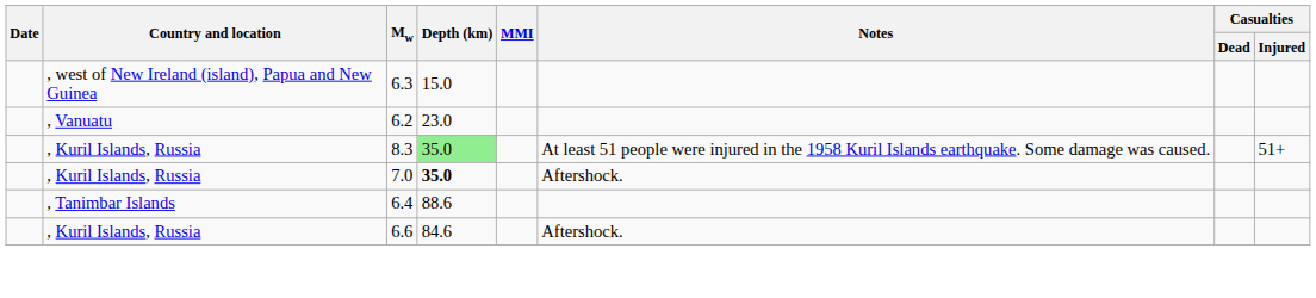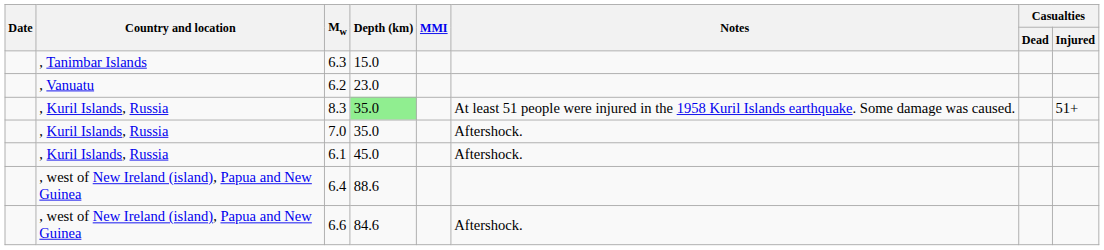6.3 | Country and location: , west of New Ireland (island), Papua and New Guinea -> , Tanimbar Islands
7.0 | Depth (km): bold -> normal
+ row: , Kuril Islands, Russia | 6.1 | 45.0 | Aftershock.
6.4 | Country and location: , Tanimbar Islands -> , west of New Ireland (island), Papua and New Guinea
6.6 | Country and location: , Kuril Islands, Russia -> , west of New Ireland (island), Papua and New Guinea
